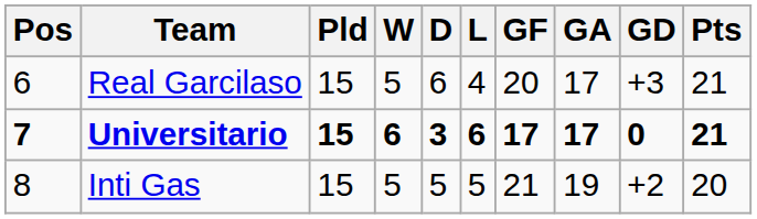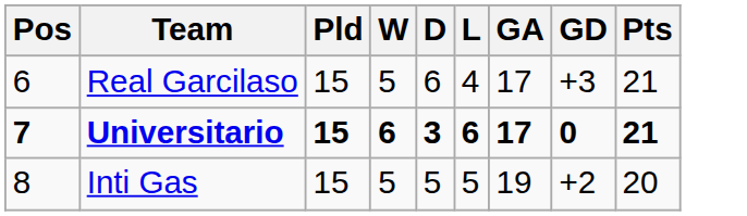- column: GF | 20 | 17 | 21
